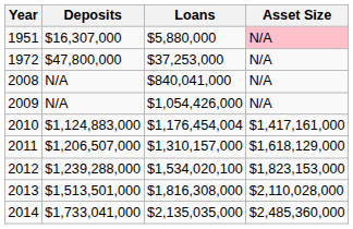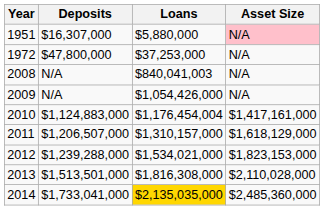2008 | Loans: $840,041,000 -> $840,041,003
2012 | Loans: $1,534,020,100 -> $1,534,021,000
2014 | Loans: no background -> gold background
